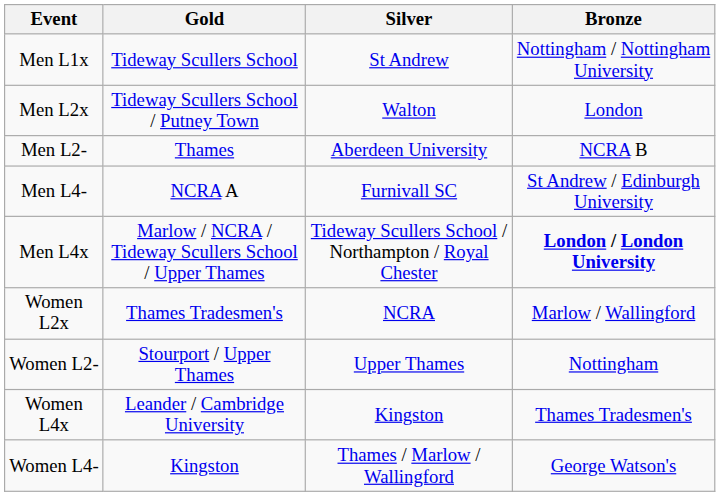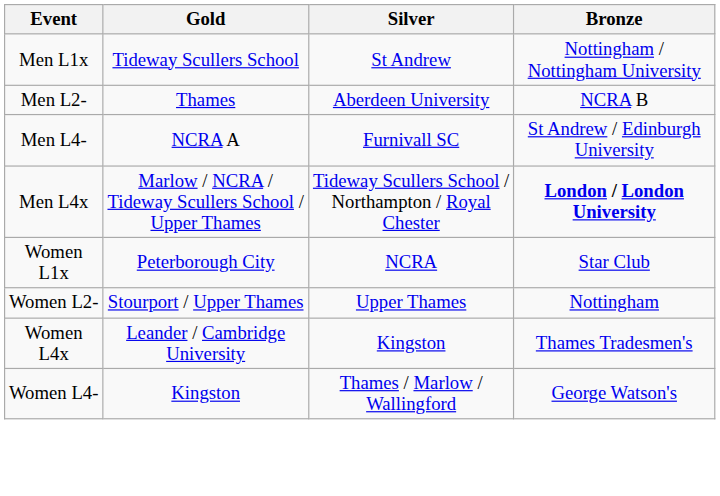- row: Men L2x | Tideway Scullers School / Putney Town | Walton | London
+ row: Women L1x | Peterborough City | NCRA | Star Club
- row: Women L2x | Thames Tradesmen's | NCRA | Marlow / Wallingford
